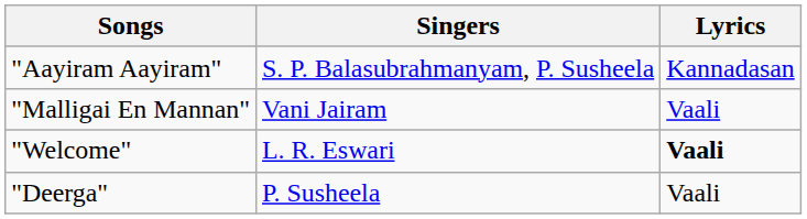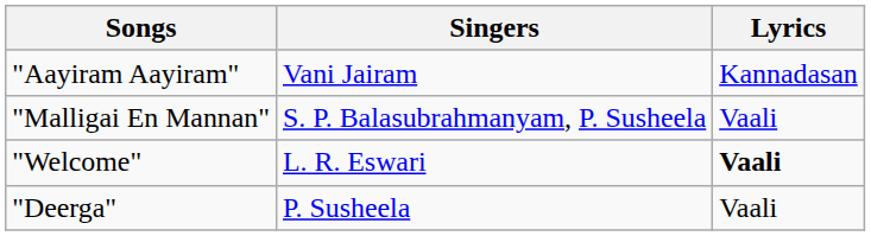"Aayiram Aayiram" | Singers: S. P. Balasubrahmanyam, P. Susheela -> Vani Jairam
"Malligai En Mannan" | Singers: Vani Jairam -> S. P. Balasubrahmanyam, P. Susheela
